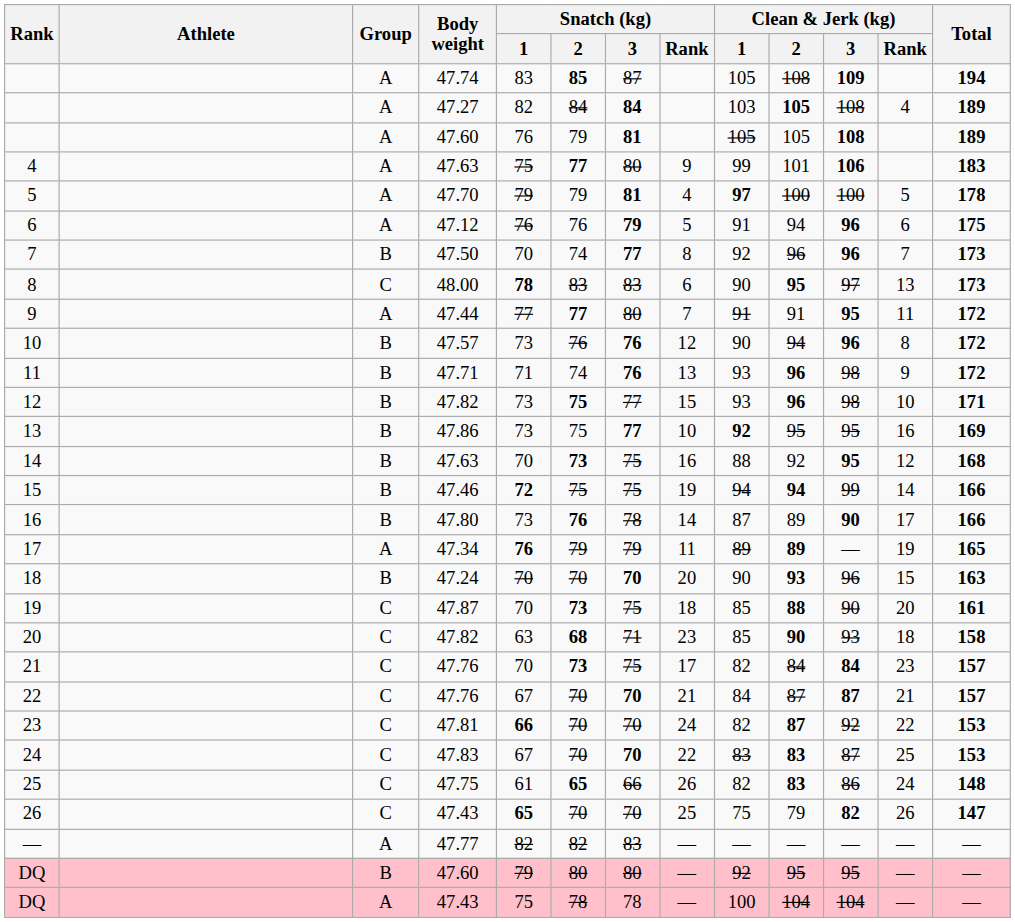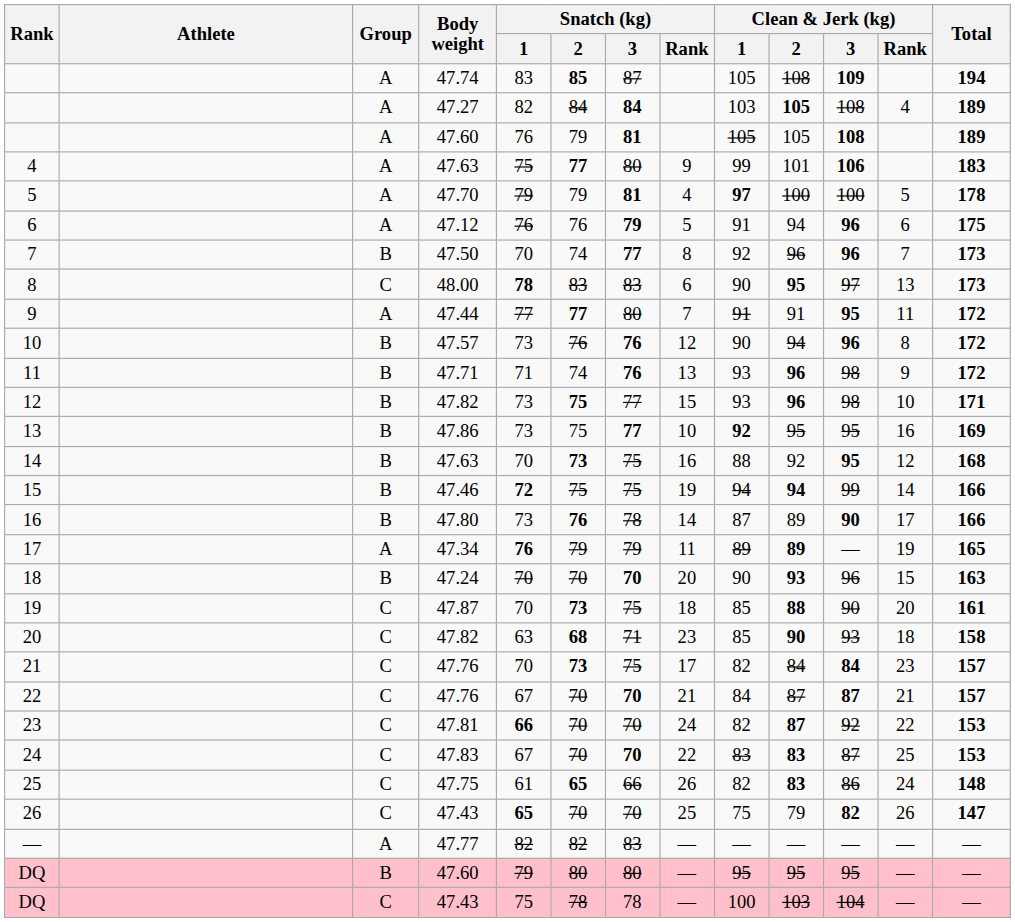DQ / 47.60 | Clean & Jerk (kg) / 1: 92 -> 95
DQ / 47.43 | Group: A -> C
DQ / 47.43 | Clean & Jerk (kg) / 2: 104 -> 103
